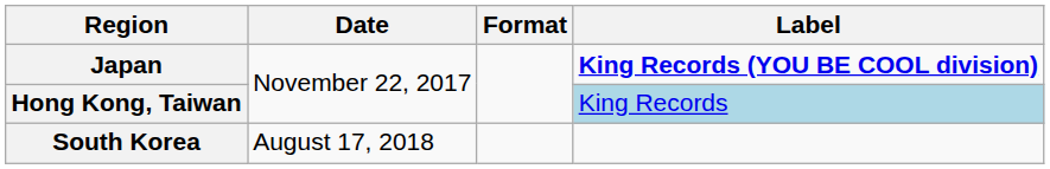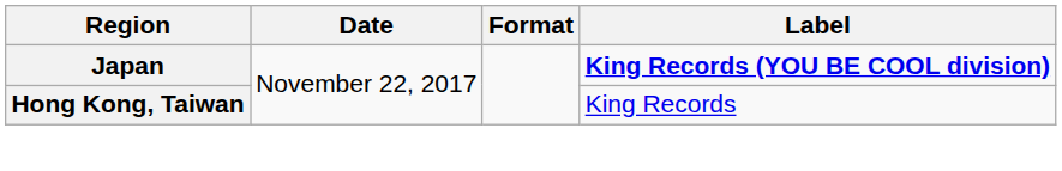Hong Kong, Taiwan | Label: lightblue background -> no background
- row: South Korea | August 17, 2018
